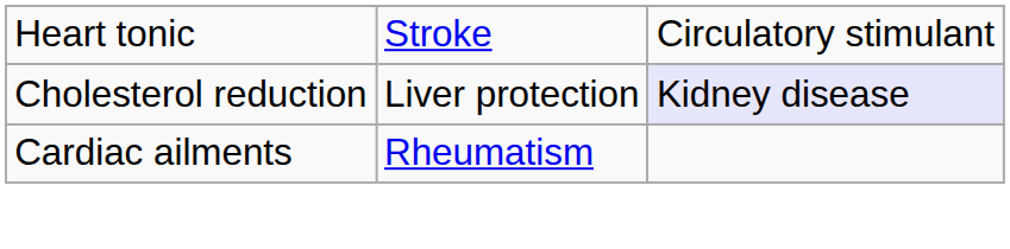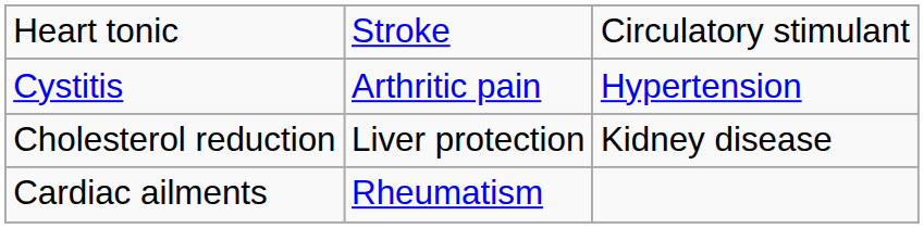+ row: Cystitis | Arthritic pain | Hypertension
Cholesterol reduction | column 3: lavender background -> no background
